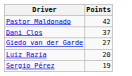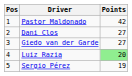+ column: Pos | 1 | 2 | 3 | 4 | 5
Dani Clos | Points: 37 -> 27
Luiz Razia | Points: no background -> lightgreen background
